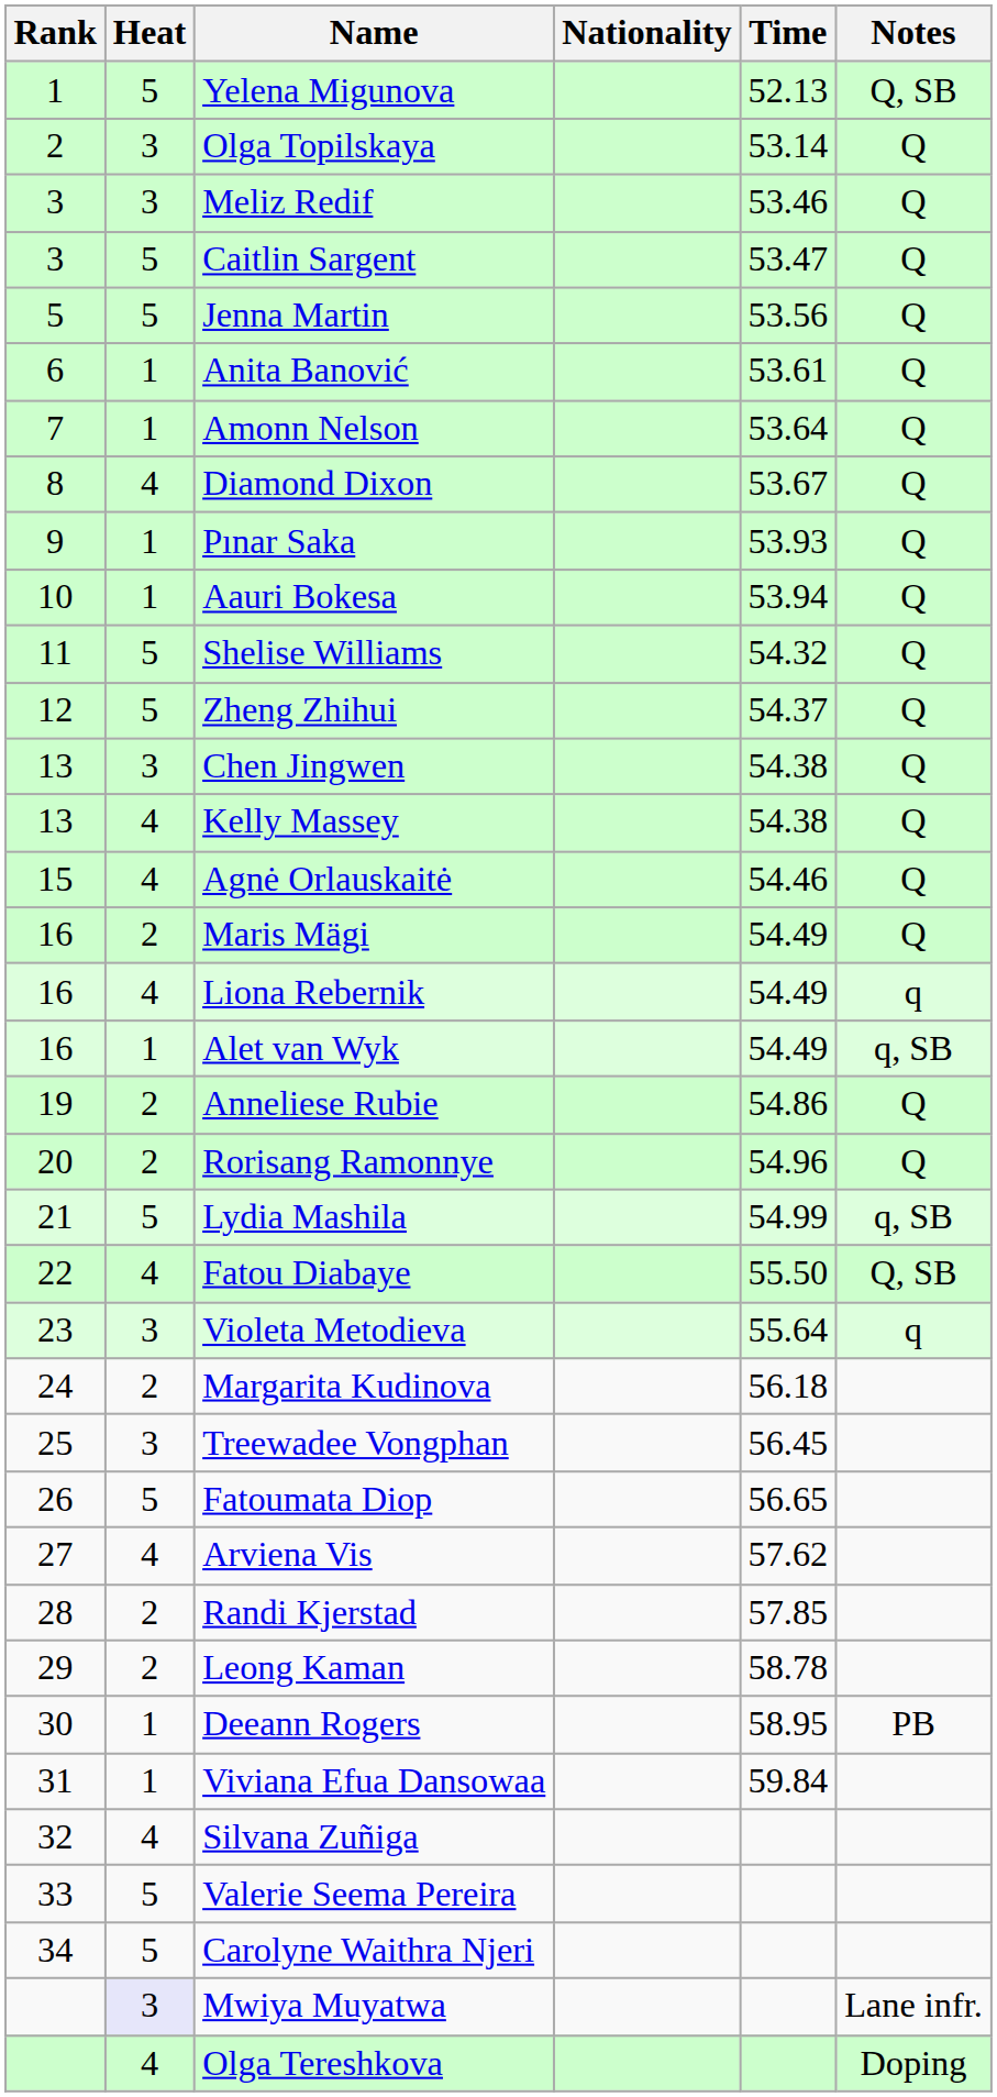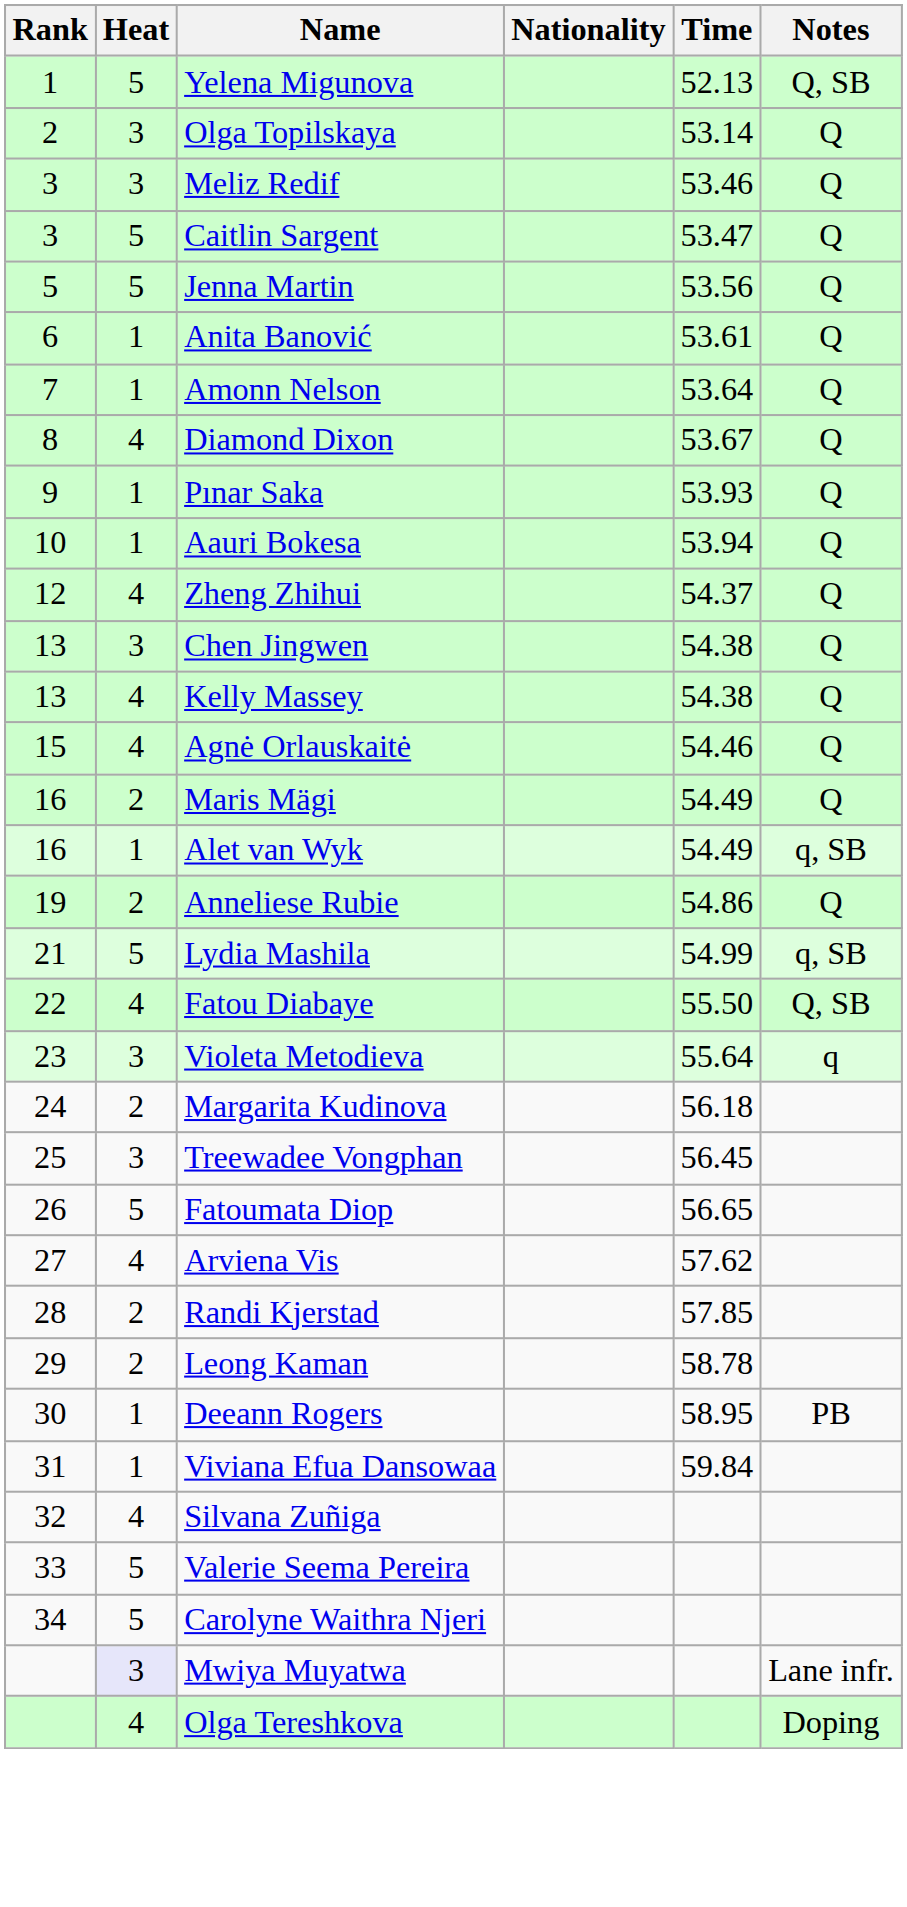- row: 11 | 5 | Shelise Williams | 54.32 | Q
Zheng Zhihui | Heat: 5 -> 4
- row: 16 | 4 | Liona Rebernik | 54.49 | q
- row: 20 | 2 | Rorisang Ramonnye | 54.96 | Q
